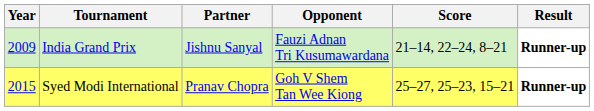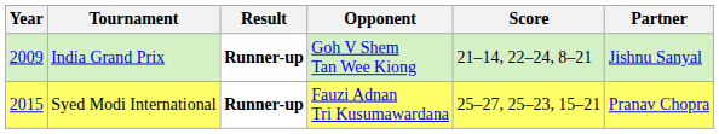columns swapped: Partner <-> Result
India Grand Prix | Opponent: Fauzi Adnan Tri Kusumawardana -> Goh V Shem Tan Wee Kiong
Syed Modi International | Opponent: Goh V Shem Tan Wee Kiong -> Fauzi Adnan Tri Kusumawardana
